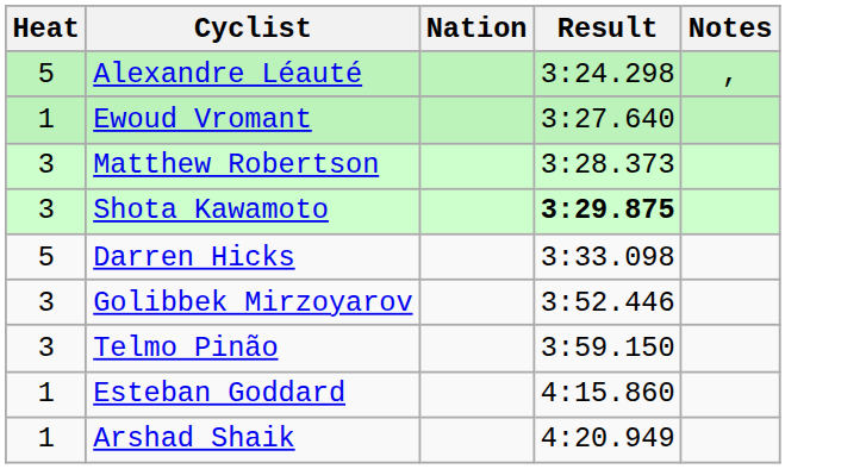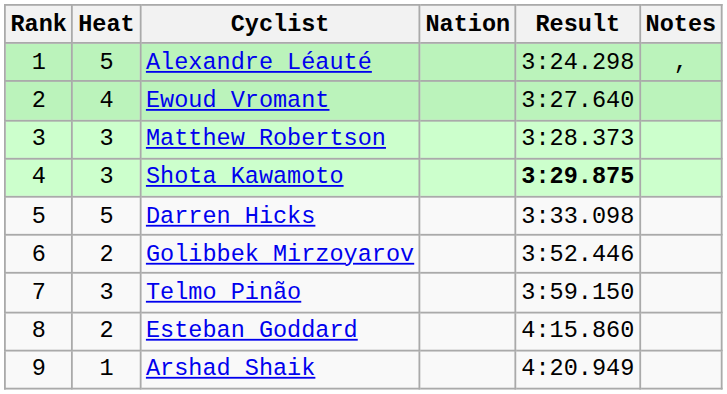+ column: Rank | 1 | 2 | 3 | 4 | 5 | 6 | 7 | 8 | 9
Ewoud Vromant | Heat: 1 -> 4
Golibbek Mirzoyarov | Heat: 3 -> 2
Esteban Goddard | Heat: 1 -> 2
